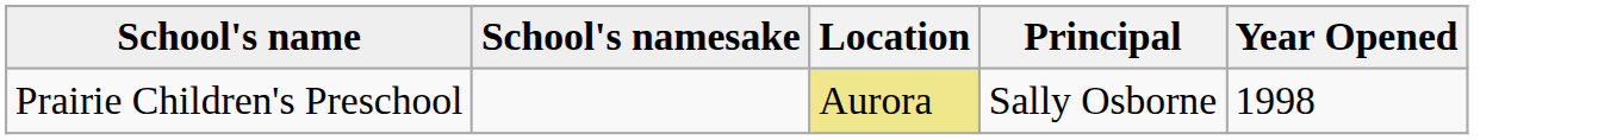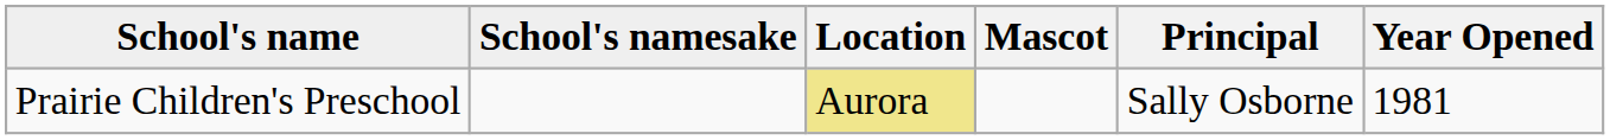+ column: Mascot
Prairie Children's Preschool | Year Opened: 1998 -> 1981
